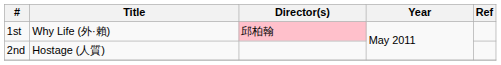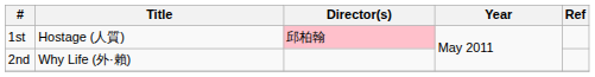1st | Title: Why Life (外·賴) -> Hostage (人質)
2nd | Title: Hostage (人質) -> Why Life (外·賴)
